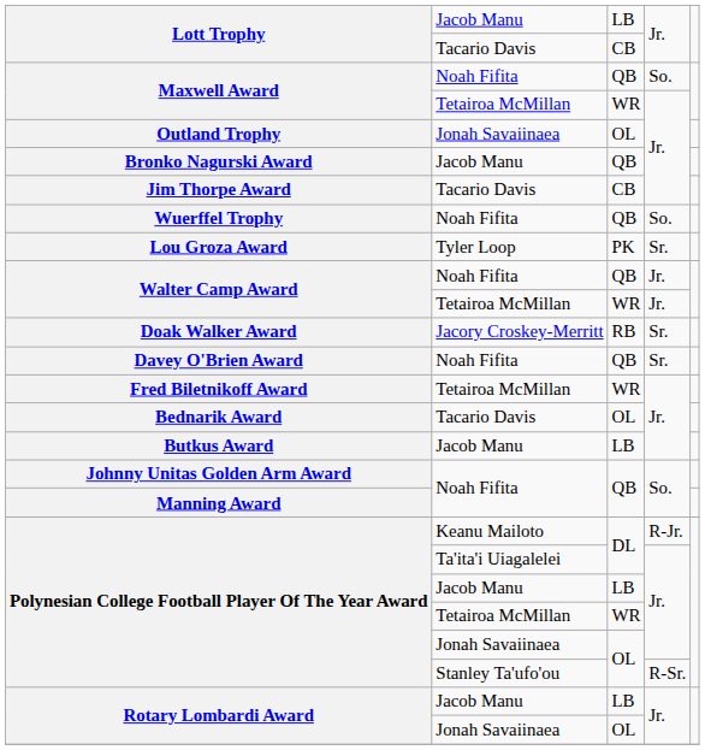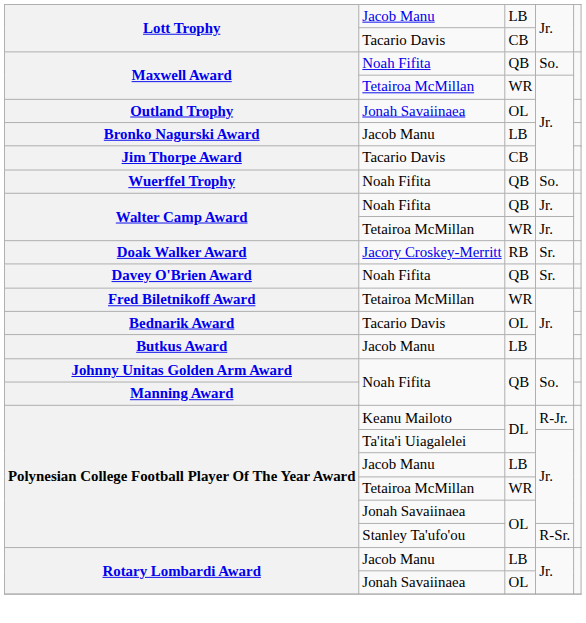Bronko Nagurski Award / Jacob Manu | column 3: QB -> LB
- row: Lou Groza Award | Tyler Loop | PK | Sr.
